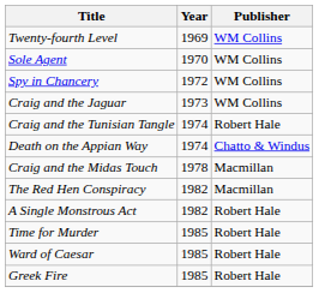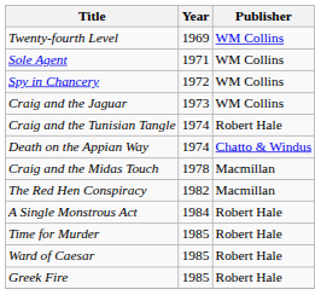Sole Agent | Year: 1970 -> 1971
A Single Monstrous Act | Year: 1982 -> 1984
